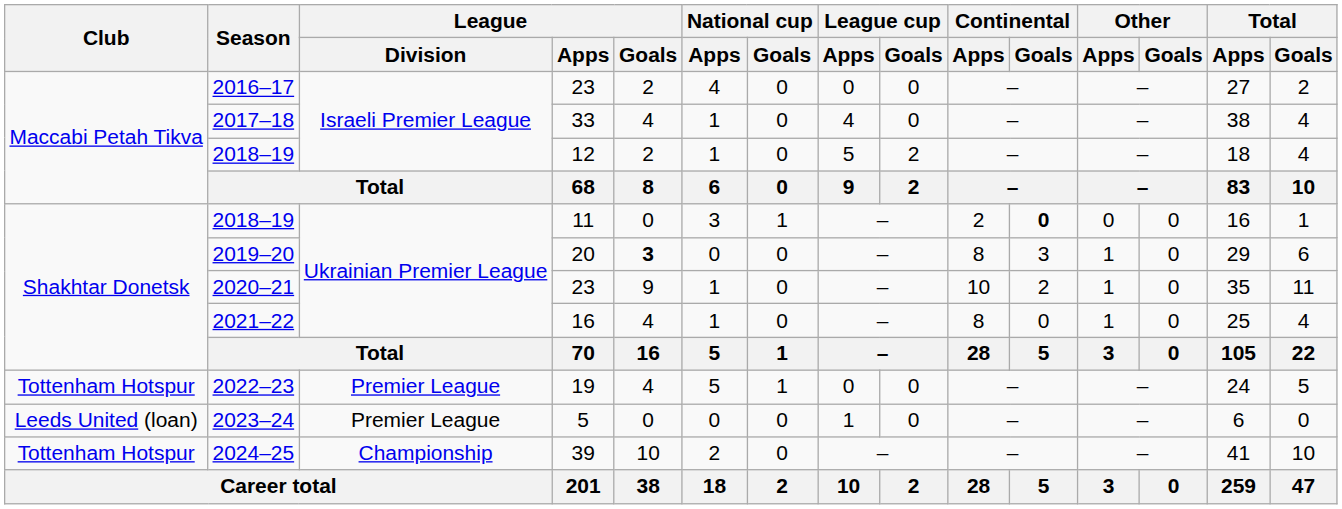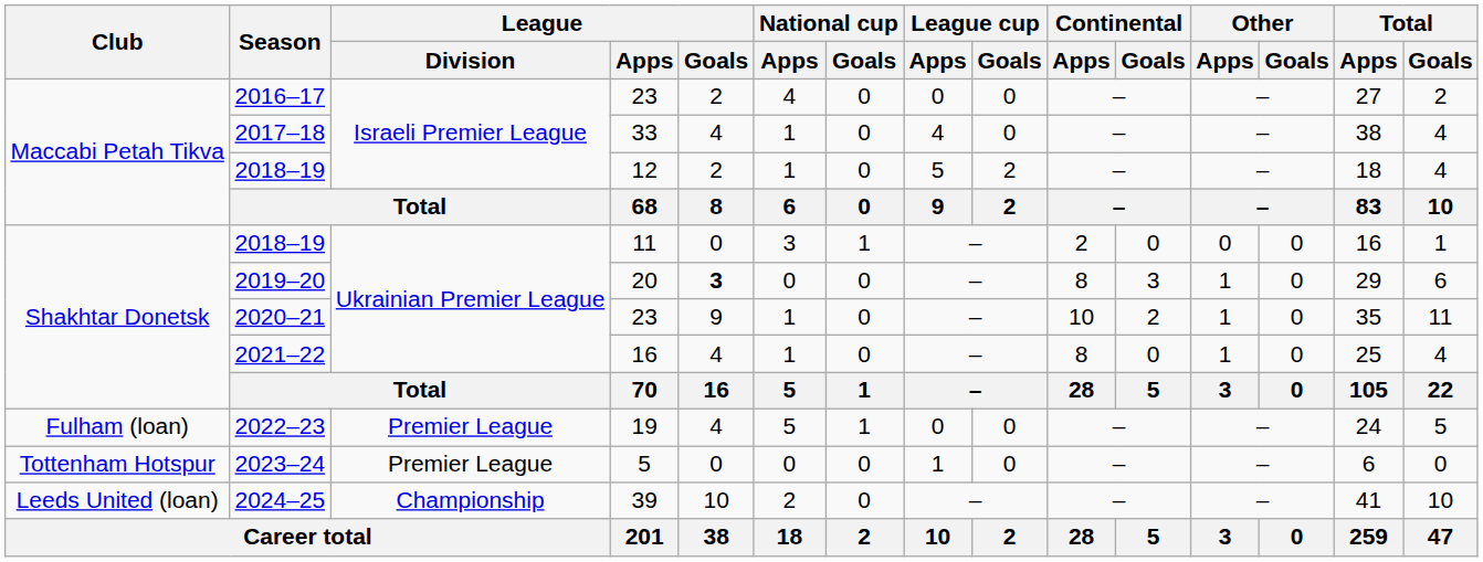2018–19 / 11 | Continental / Goals: bold -> normal
2022–23 | Club: Tottenham Hotspur -> Fulham (loan)
2023–24 | Club: Leeds United (loan) -> Tottenham Hotspur
2024–25 | Club: Tottenham Hotspur -> Leeds United (loan)
